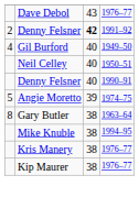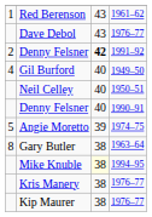+ row: 1 | Red Berenson | 43 | 1961–62
Mike Knuble | column 3: no background -> lightyellow background
